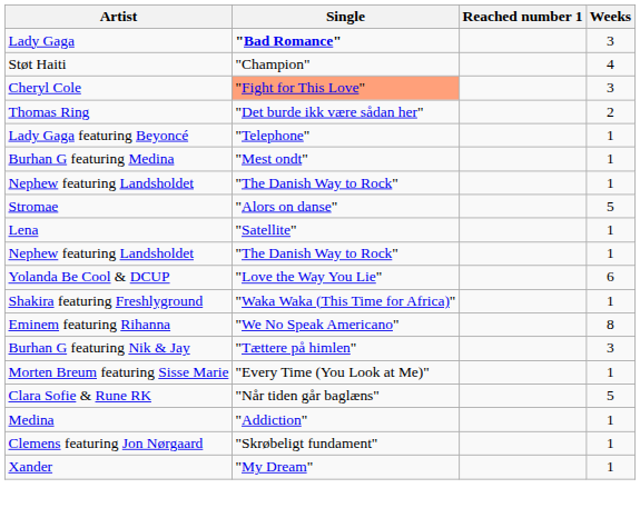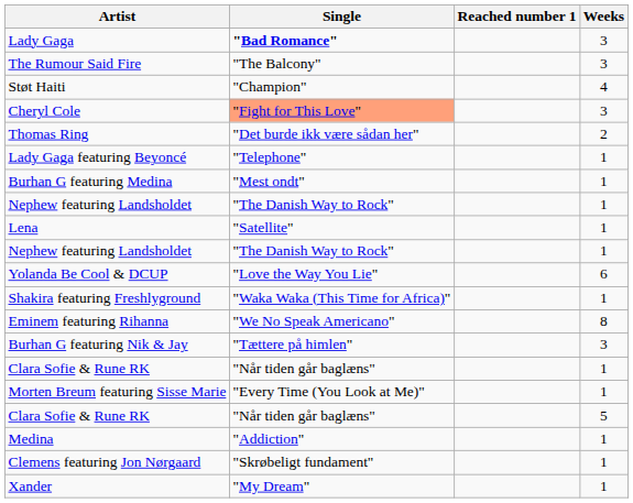+ row: The Rumour Said Fire | "The Balcony" | 3
- row: Stromae | "Alors on danse" | 5
+ row: Clara Sofie & Rune RK | "Når tiden går baglæns" | 1
